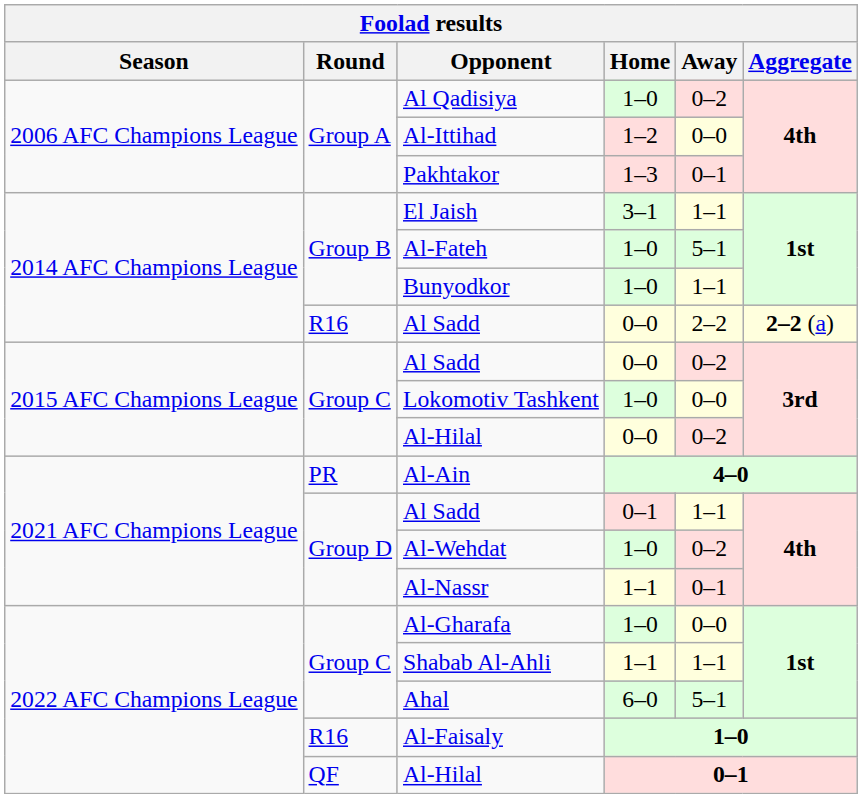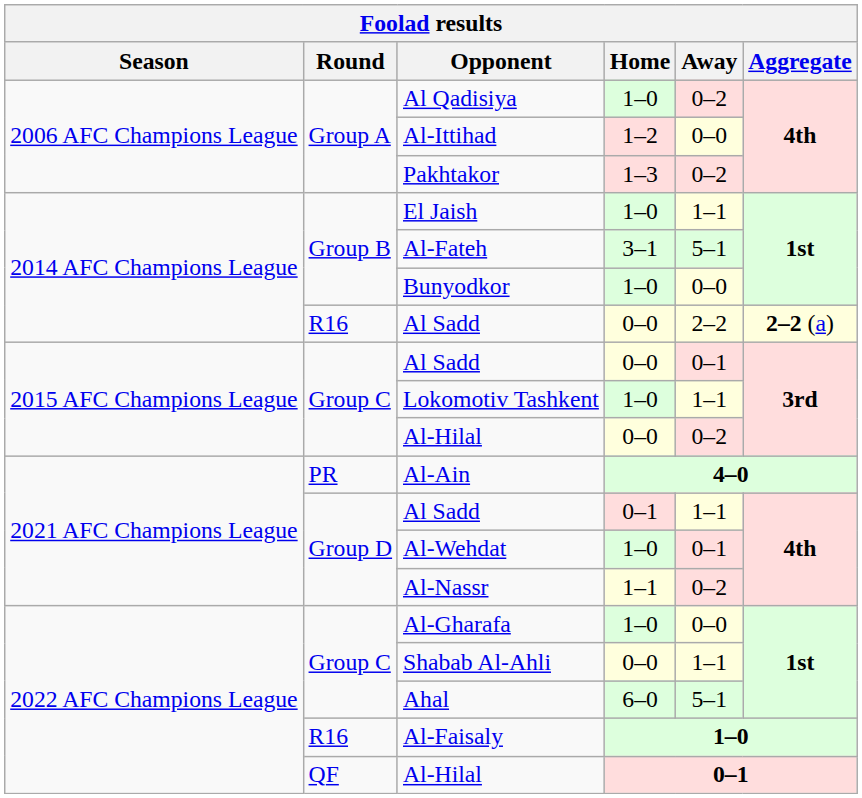Pakhtakor | Away: 0–1 -> 0–2
El Jaish | Home: 3–1 -> 1–0
Al-Fateh | Home: 1–0 -> 3–1
Bunyodkor | Away: 1–1 -> 0–0
Group C / Al Sadd | Away: 0–2 -> 0–1
Lokomotiv Tashkent | Away: 0–0 -> 1–1
Al-Wehdat | Away: 0–2 -> 0–1
Al-Nassr | Away: 0–1 -> 0–2
Shabab Al-Ahli | Home: 1–1 -> 0–0
